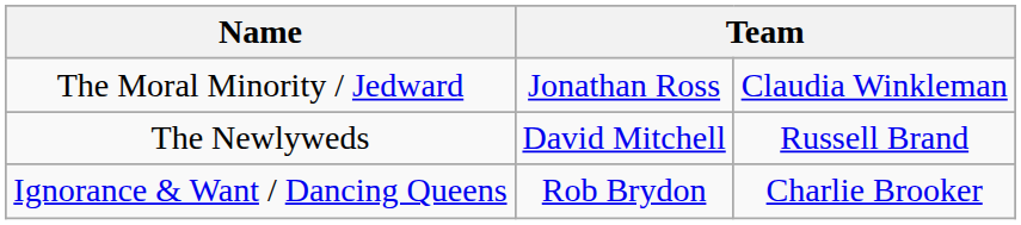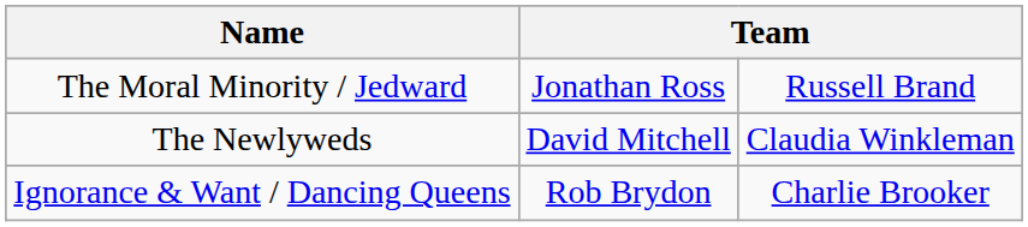The Moral Minority / Jedward | column 3: Claudia Winkleman -> Russell Brand
The Newlyweds | column 3: Russell Brand -> Claudia Winkleman
